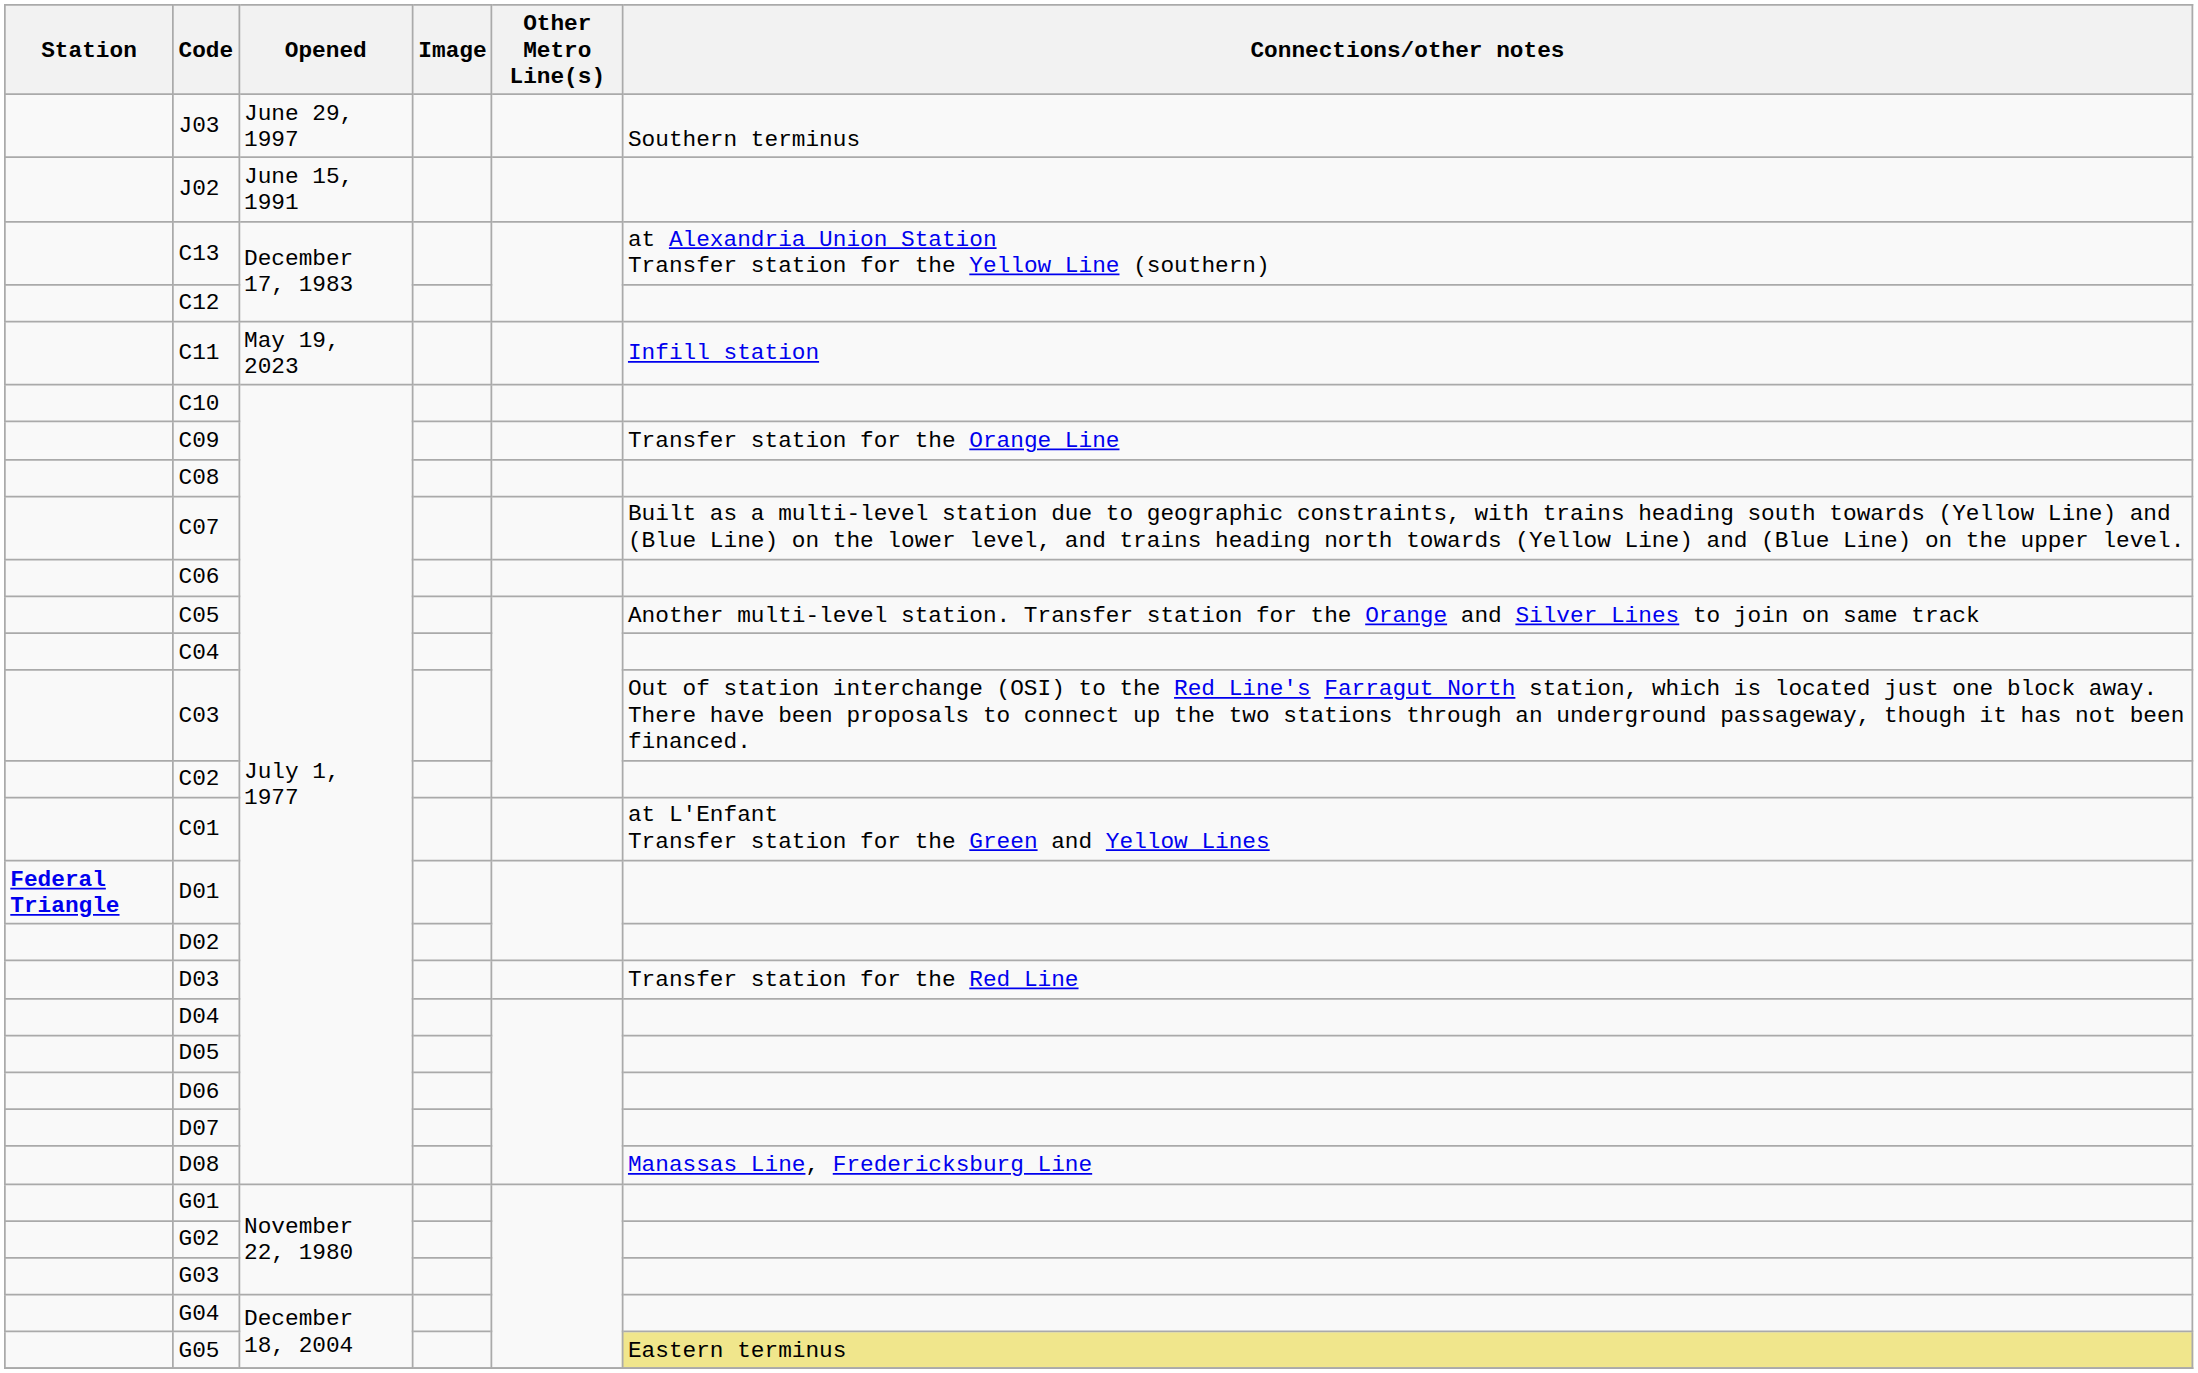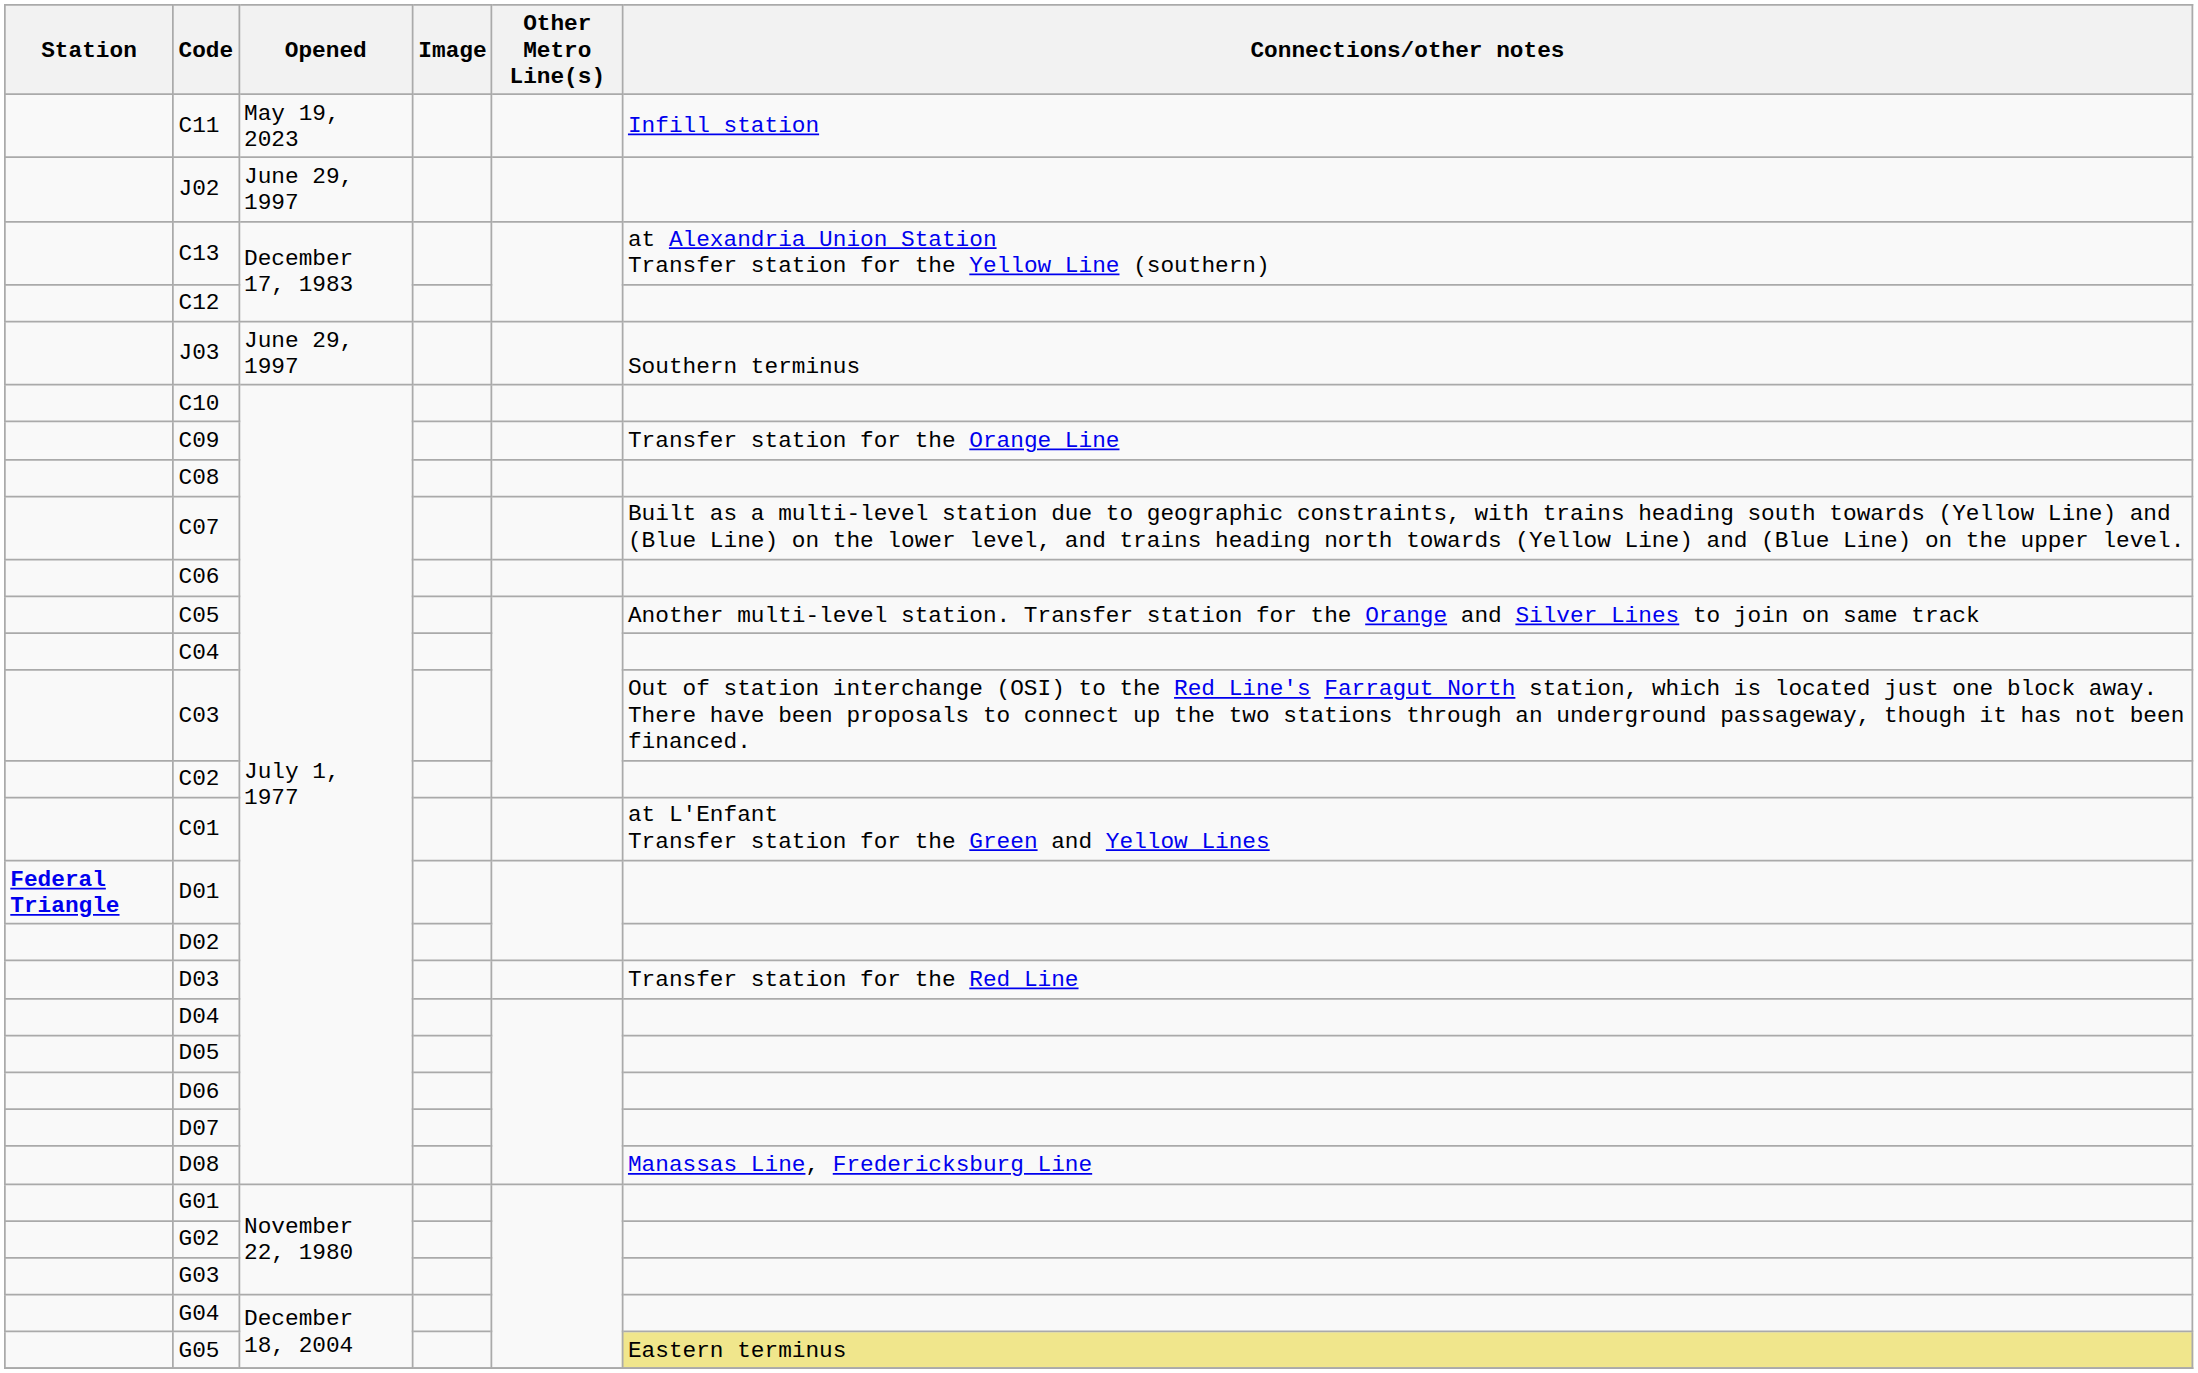rows swapped: J03 <-> C11
J02 | Opened: June 15, 1991 -> June 29, 1997
